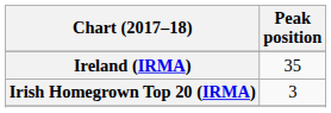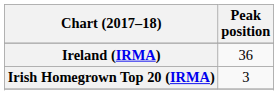Ireland (IRMA) | Peak position: 35 -> 36
